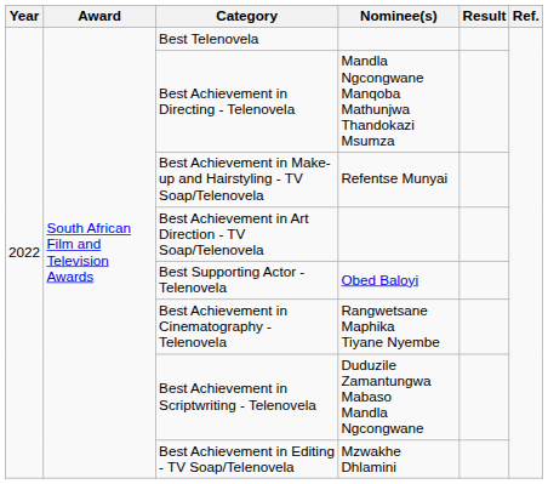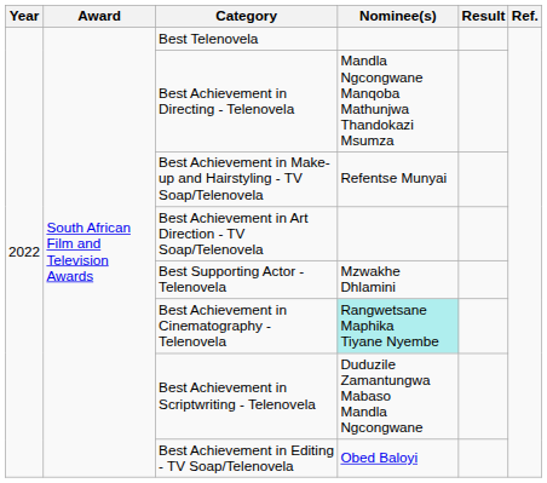Best Supporting Actor - Telenovela | Nominee(s): Obed Baloyi -> Mzwakhe Dhlamini
Best Achievement in Cinematography - Telenovela | Nominee(s): no background -> paleturquoise background
Best Achievement in Editing - TV Soap/Telenovela | Nominee(s): Mzwakhe Dhlamini -> Obed Baloyi
